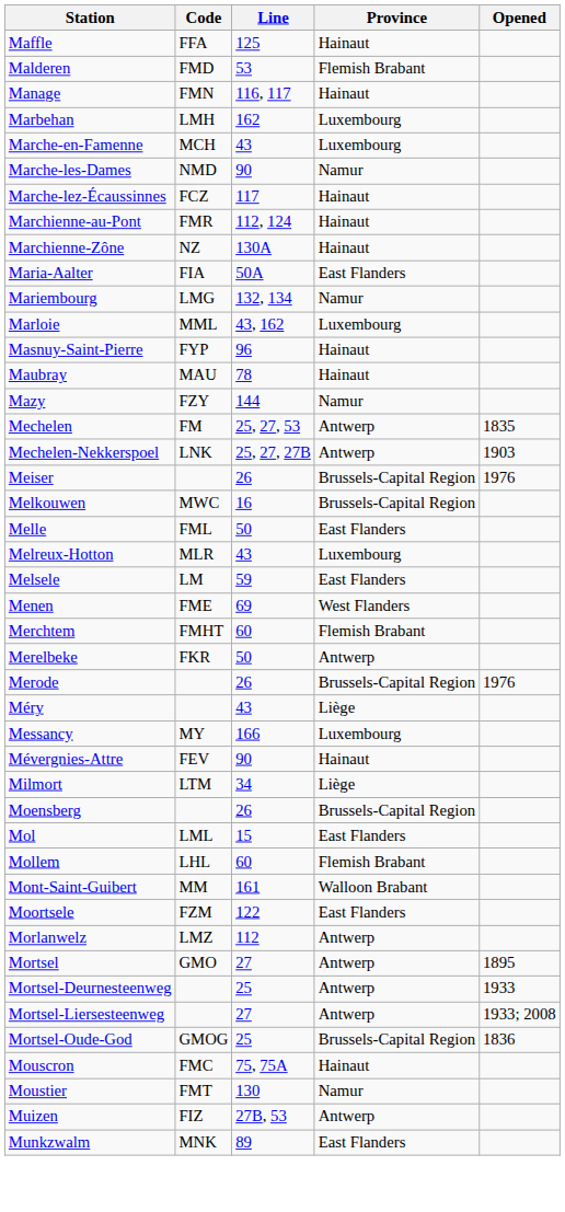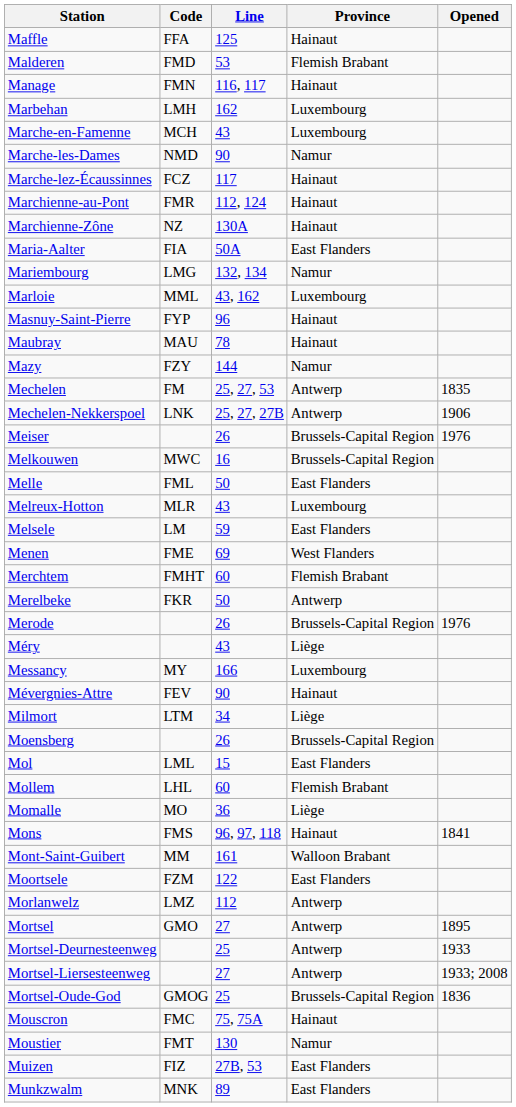Mechelen-Nekkerspoel | Opened: 1903 -> 1906
+ row: Momalle | MO | 36 | Liège
+ row: Mons | FMS | 96, 97, 118 | Hainaut | 1841
Muizen | Province: Antwerp -> East Flanders
